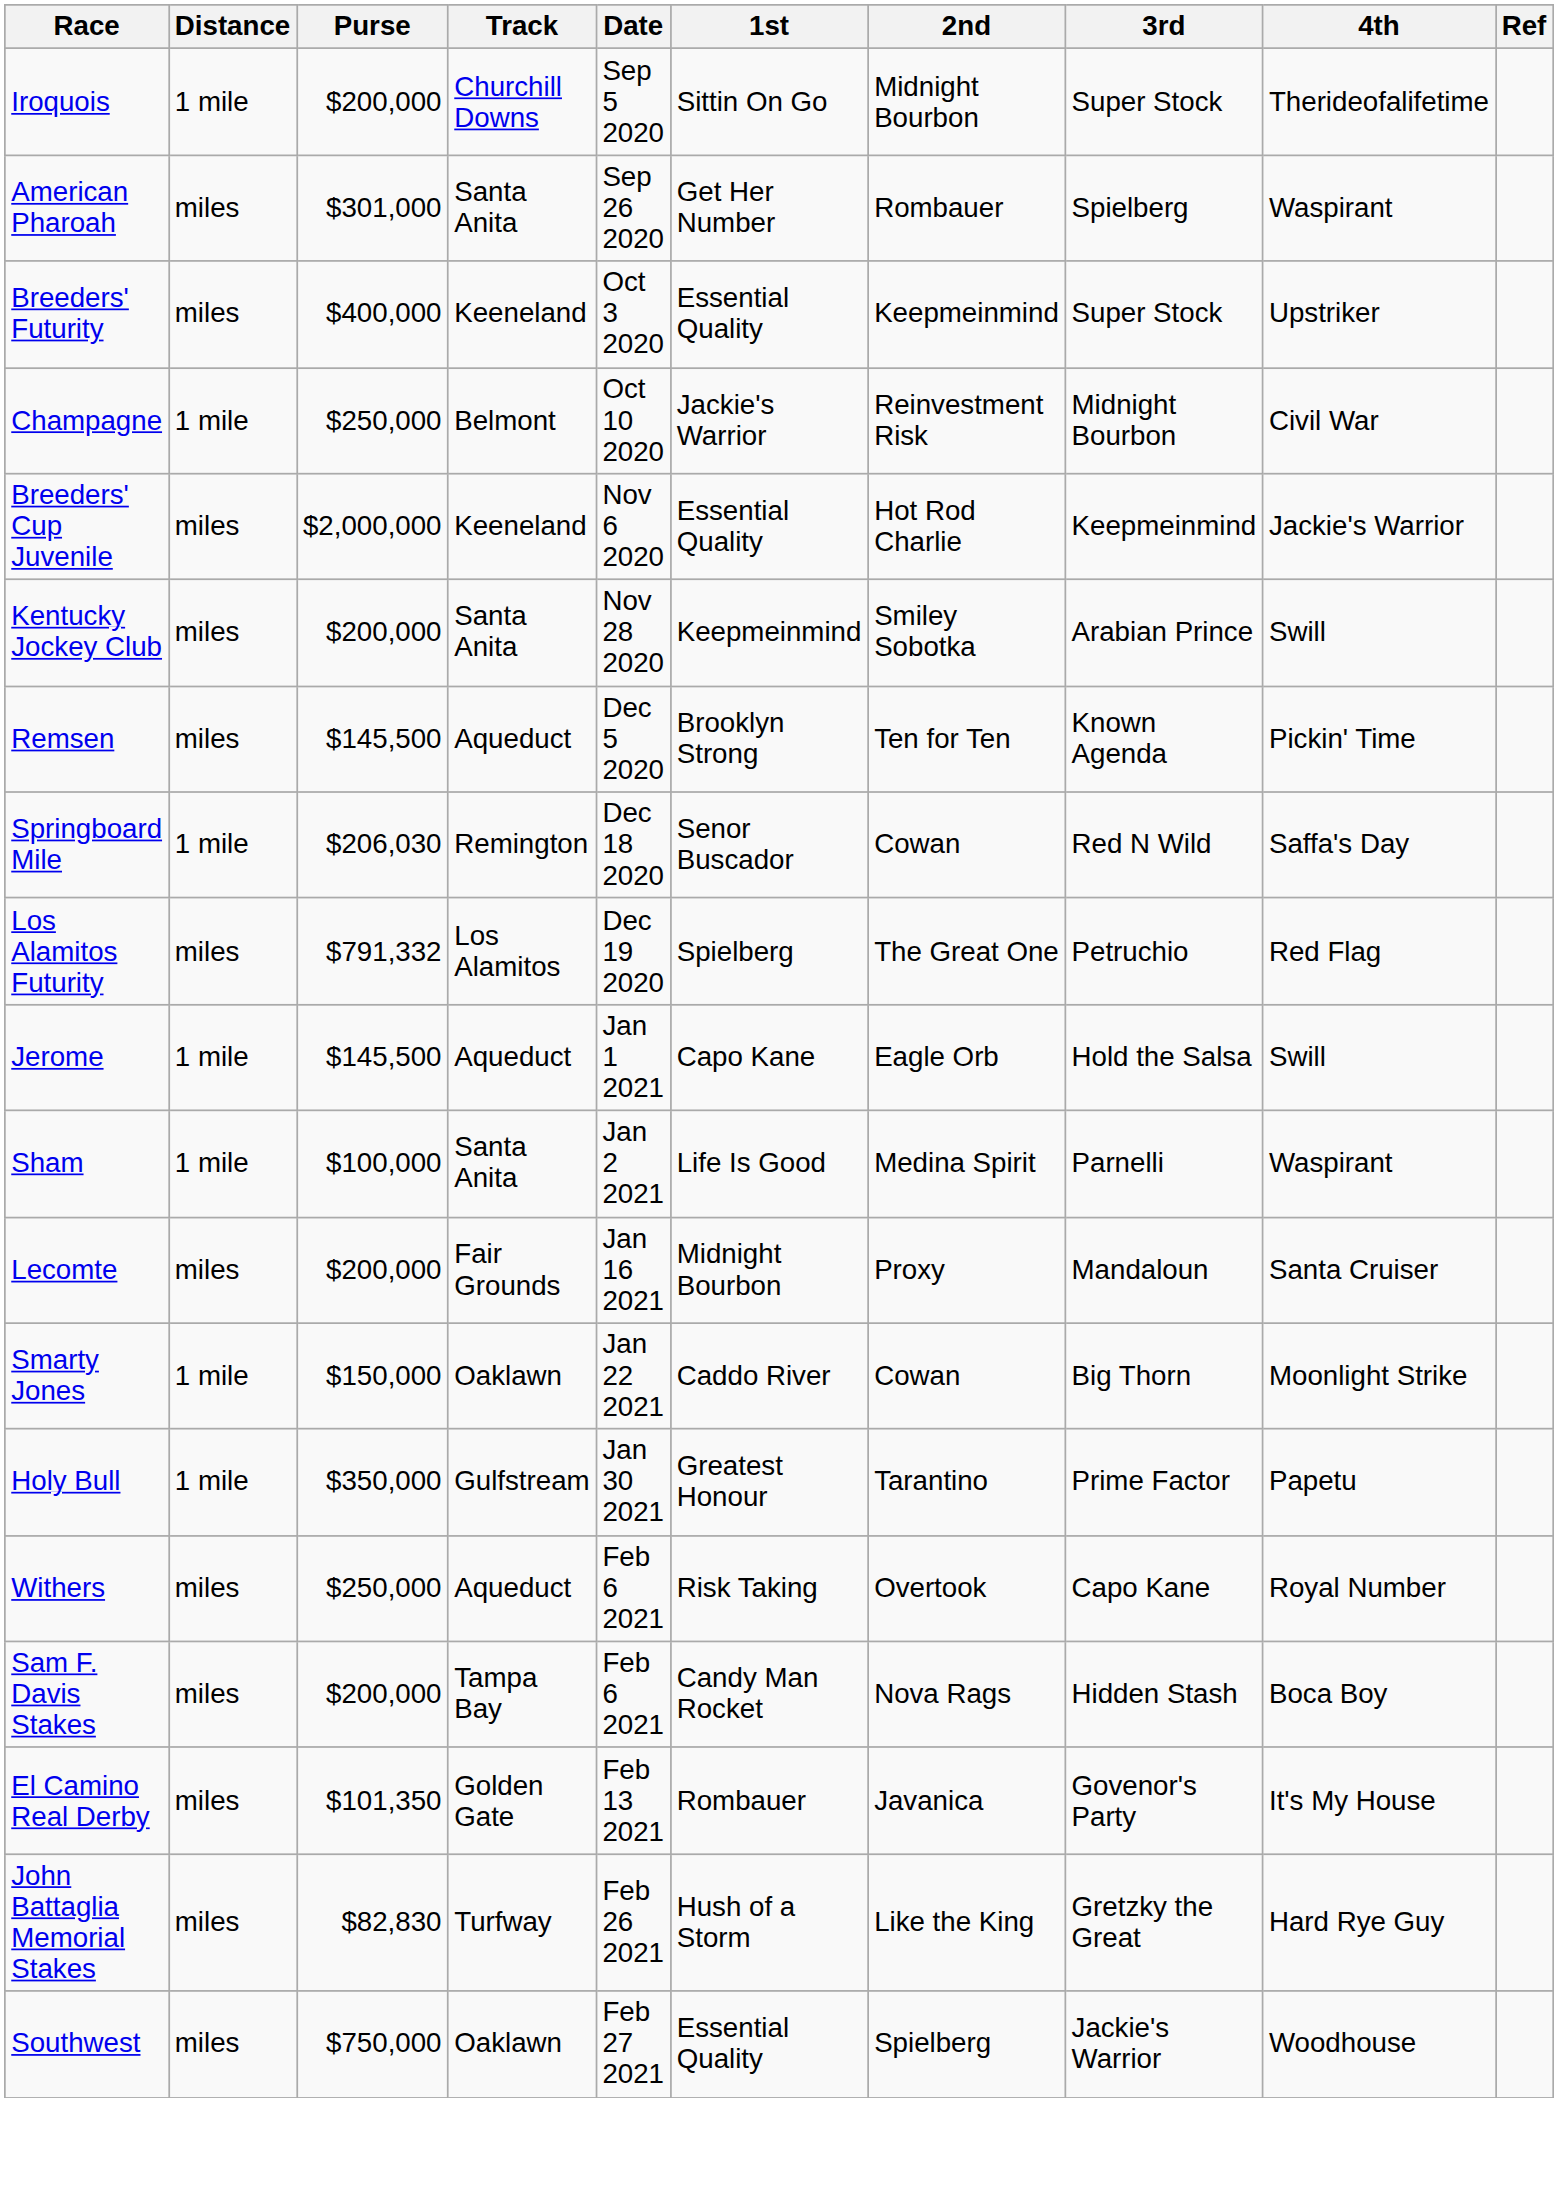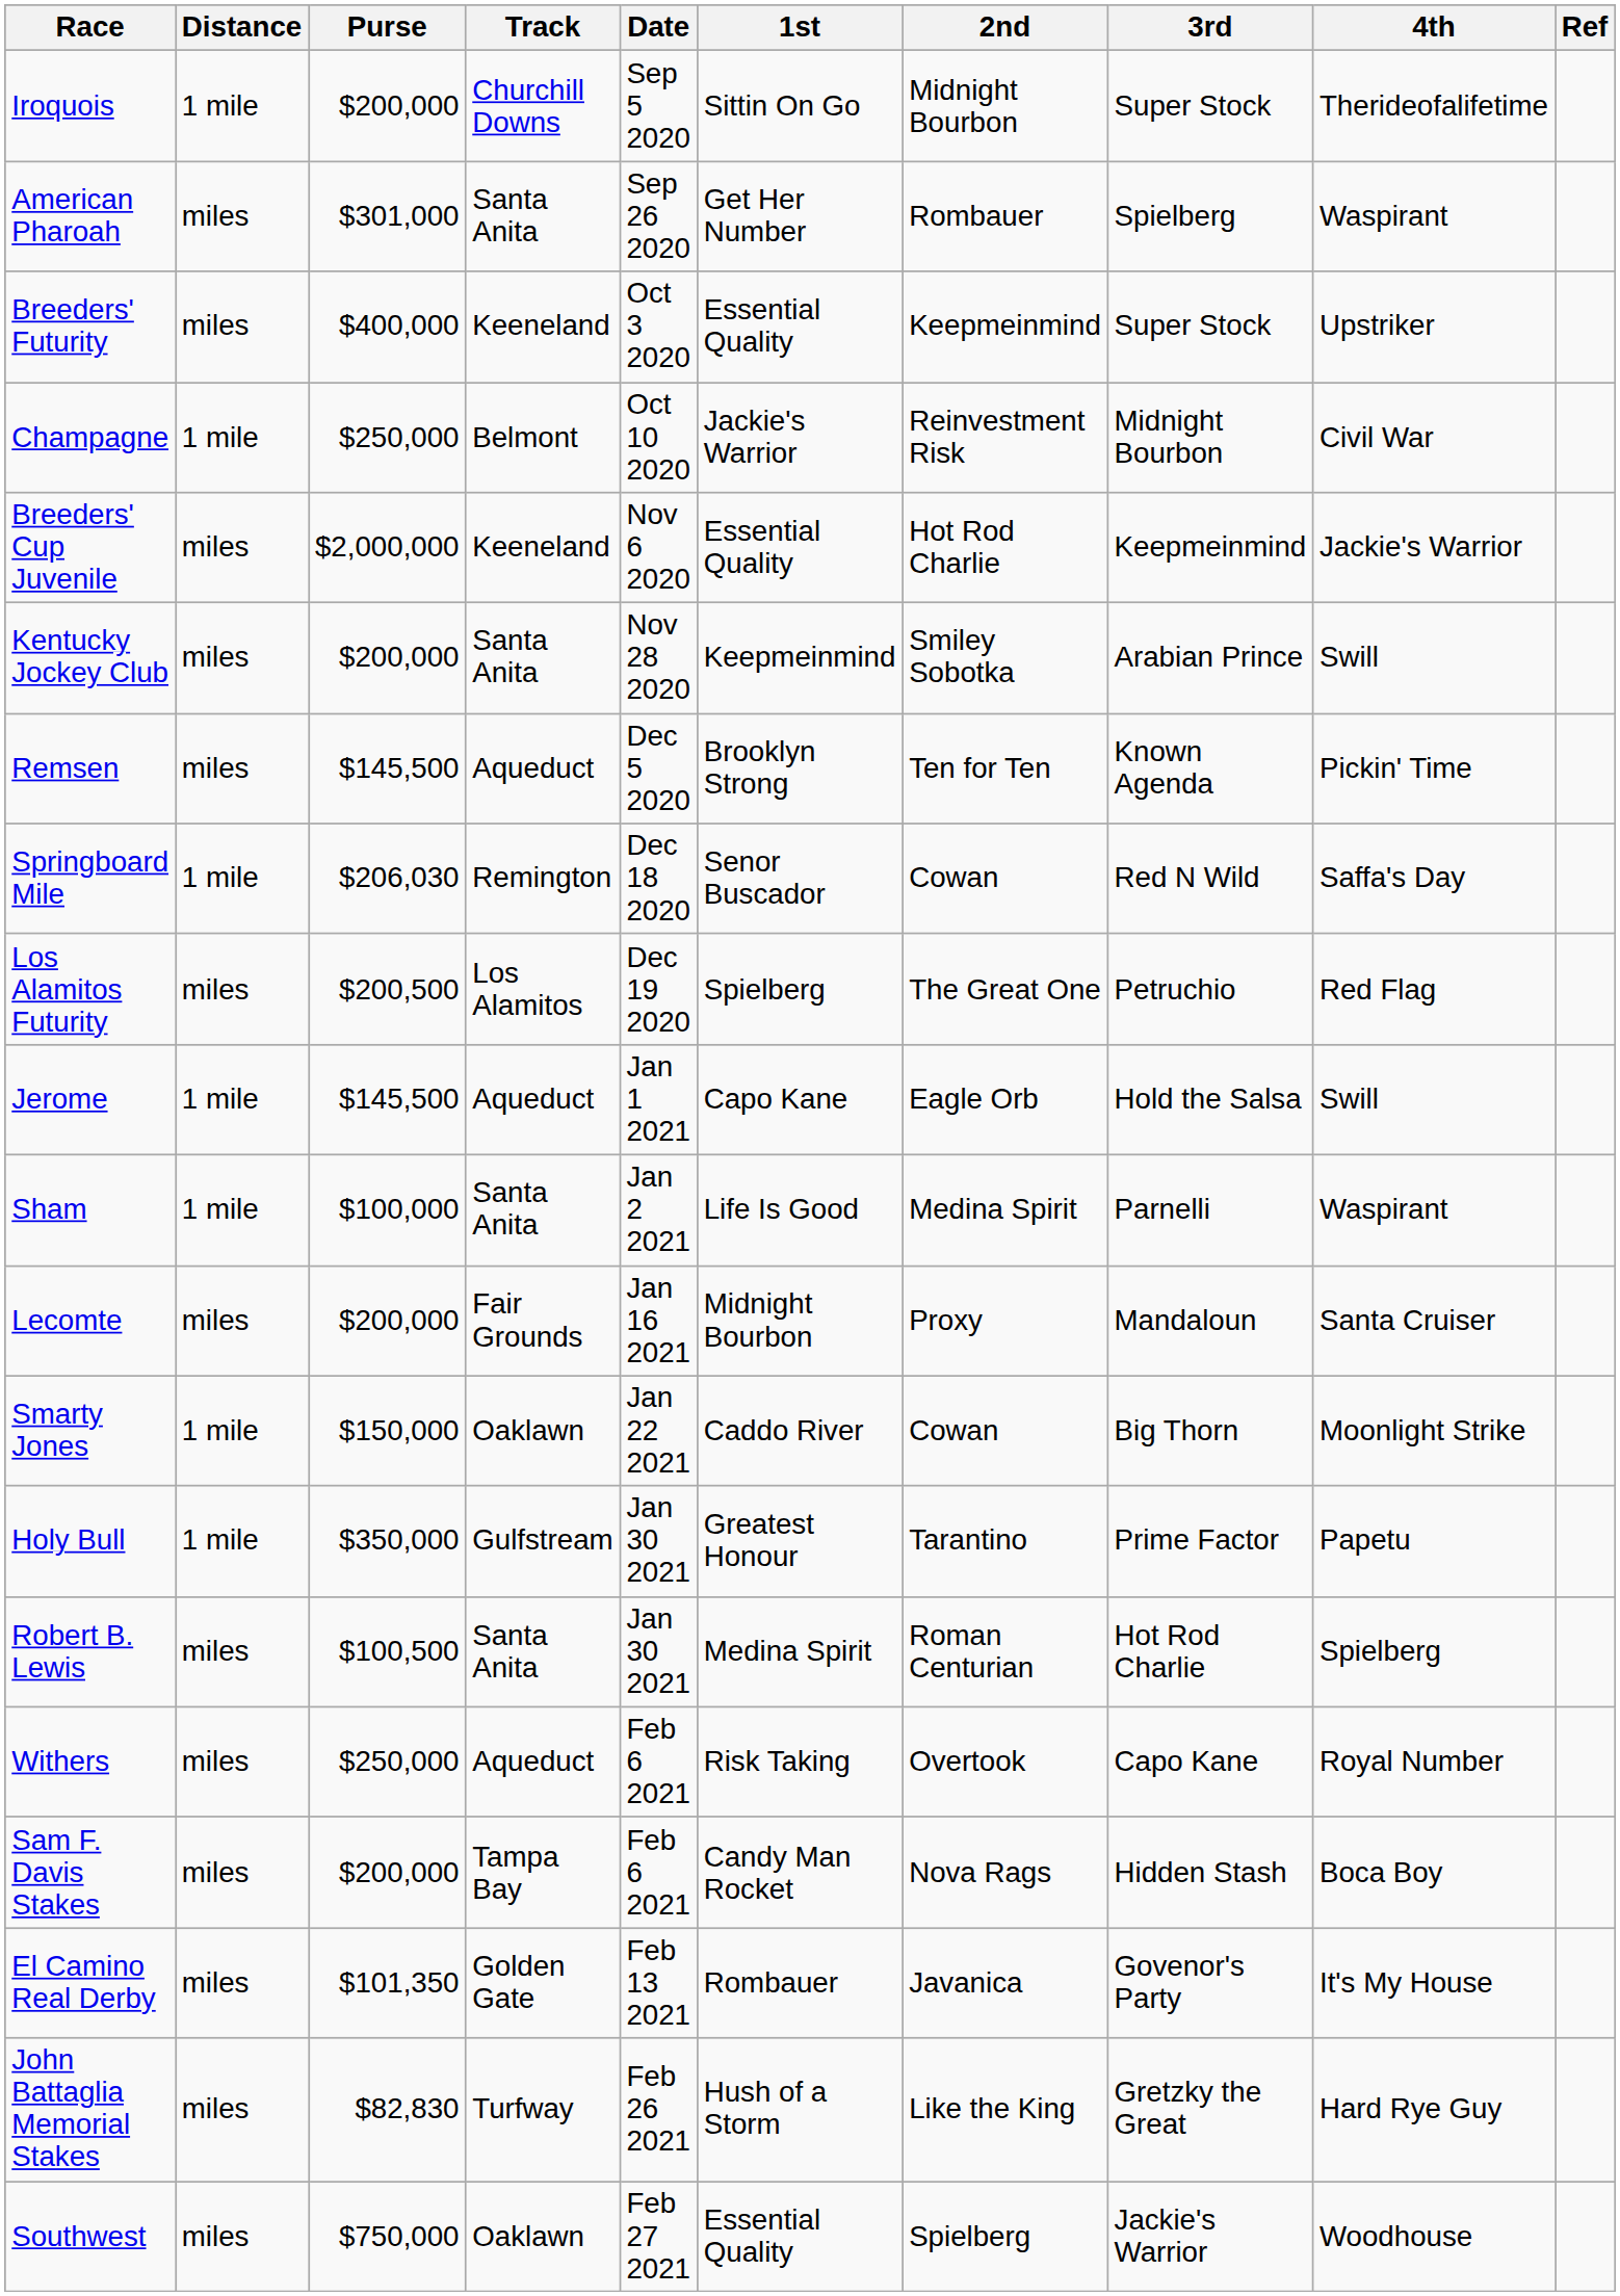Los Alamitos Futurity | Purse: $791,332 -> $200,500
+ row: Robert B. Lewis | miles | $100,500 | Santa Anita | Jan 30 2021 | Medina Spirit | Roman Centurian | Hot Rod Charlie | Spielberg
